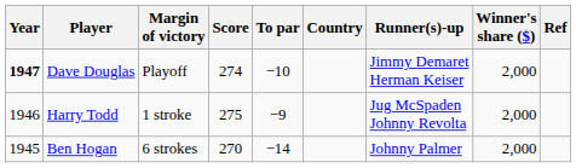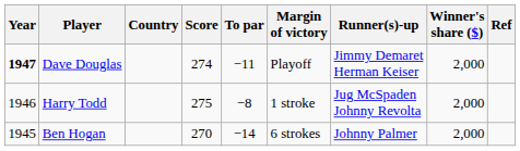columns swapped: Country <-> Margin of victory
Dave Douglas | To par: −10 -> −11
Harry Todd | To par: −9 -> −8
